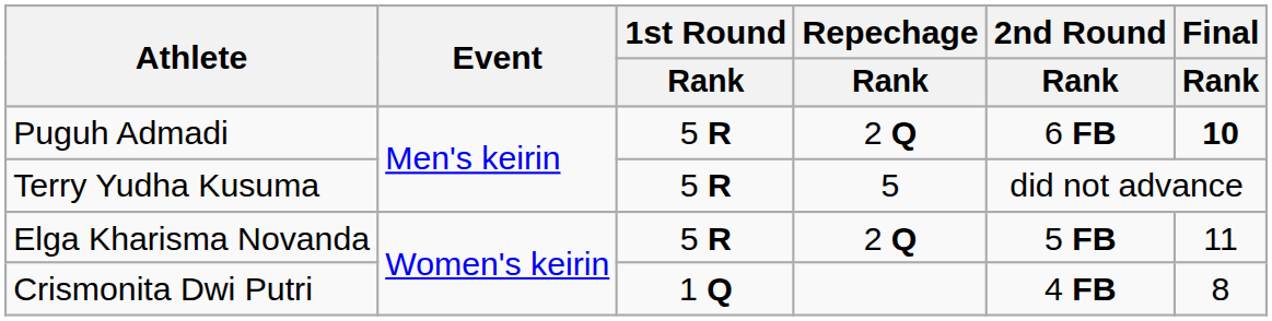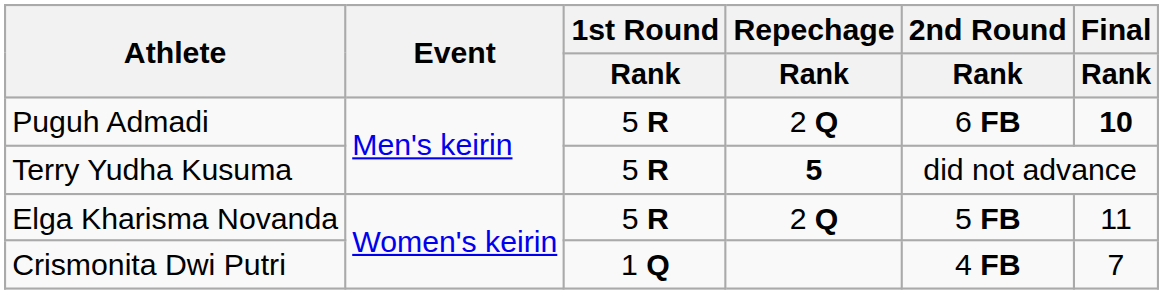Terry Yudha Kusuma | Repechage / Rank: normal -> bold
Crismonita Dwi Putri | Final / Rank: 8 -> 7
